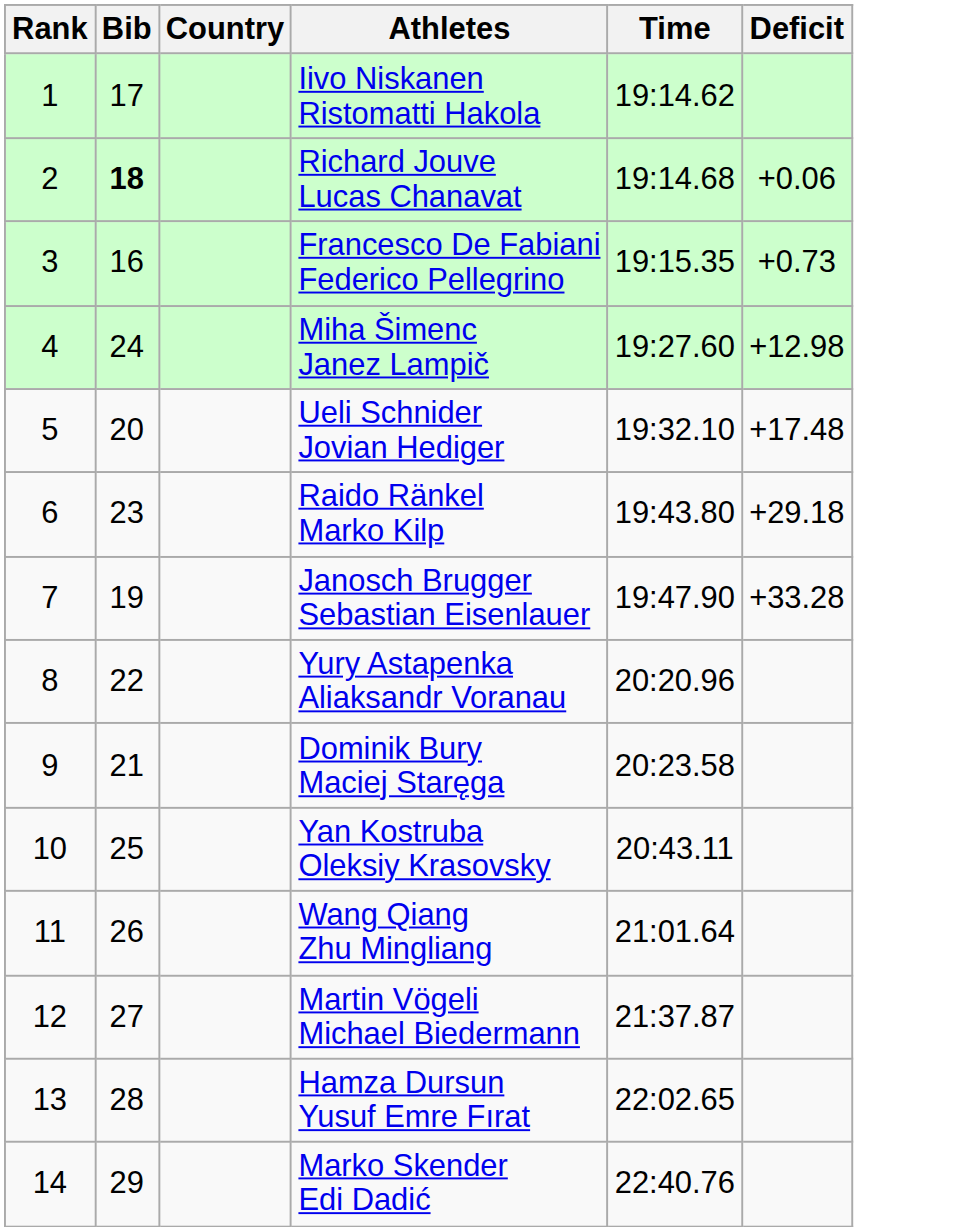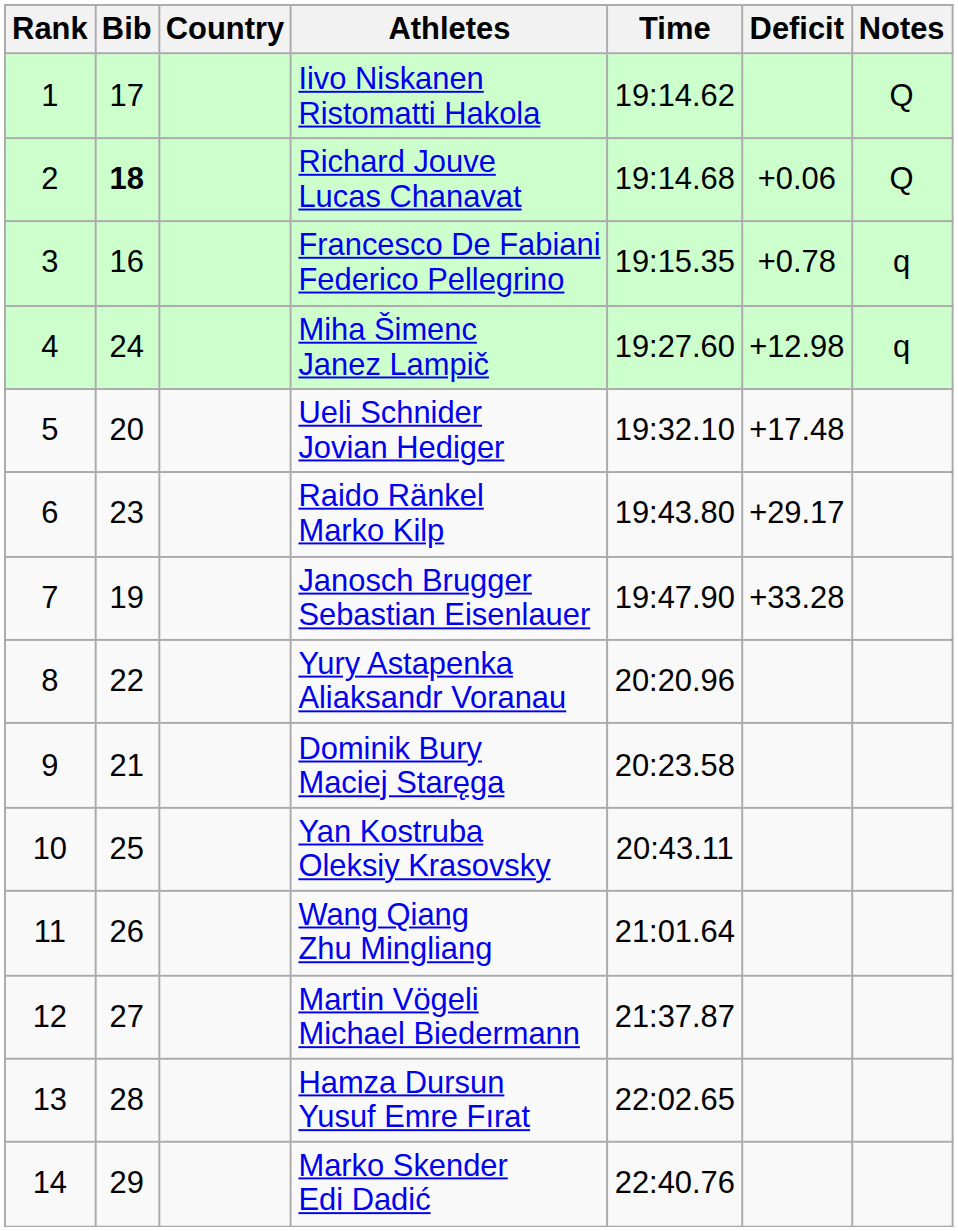+ column: Notes | Q | Q | q | q
Francesco De Fabiani Federico Pellegrino | Deficit: +0.73 -> +0.78
Raido Ränkel Marko Kilp | Deficit: +29.18 -> +29.17
